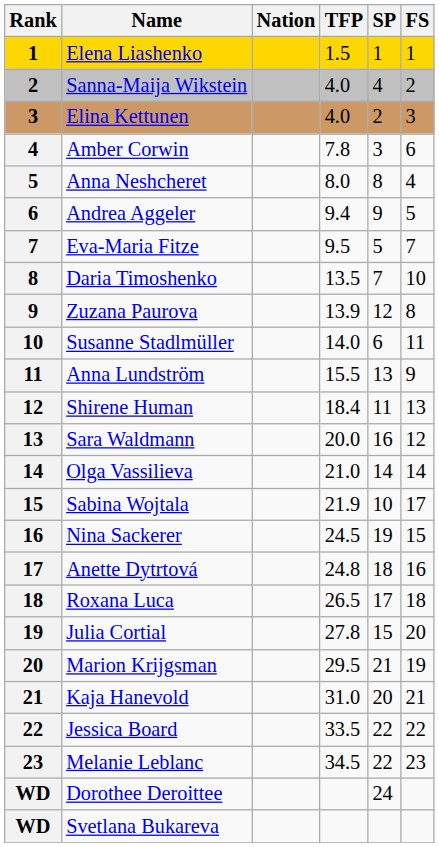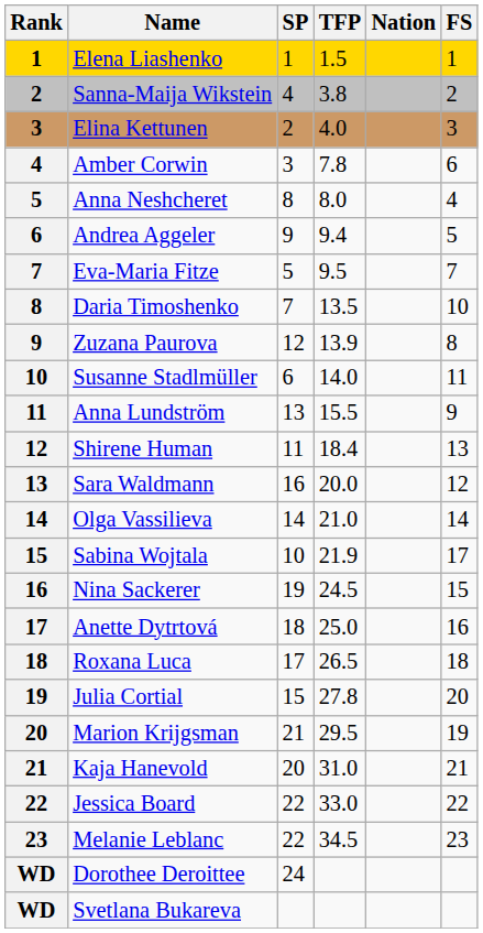columns swapped: Nation <-> SP
Sanna-Maija Wikstein | TFP: 4.0 -> 3.8
Anette Dytrtová | TFP: 24.8 -> 25.0
Jessica Board | TFP: 33.5 -> 33.0
